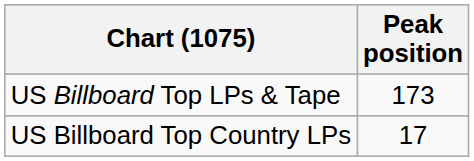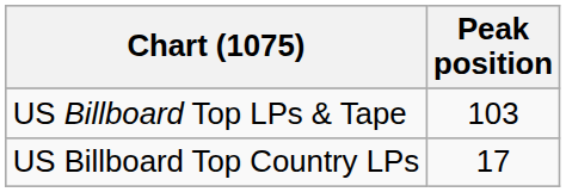US Billboard Top LPs & Tape | Peak position: 173 -> 103
